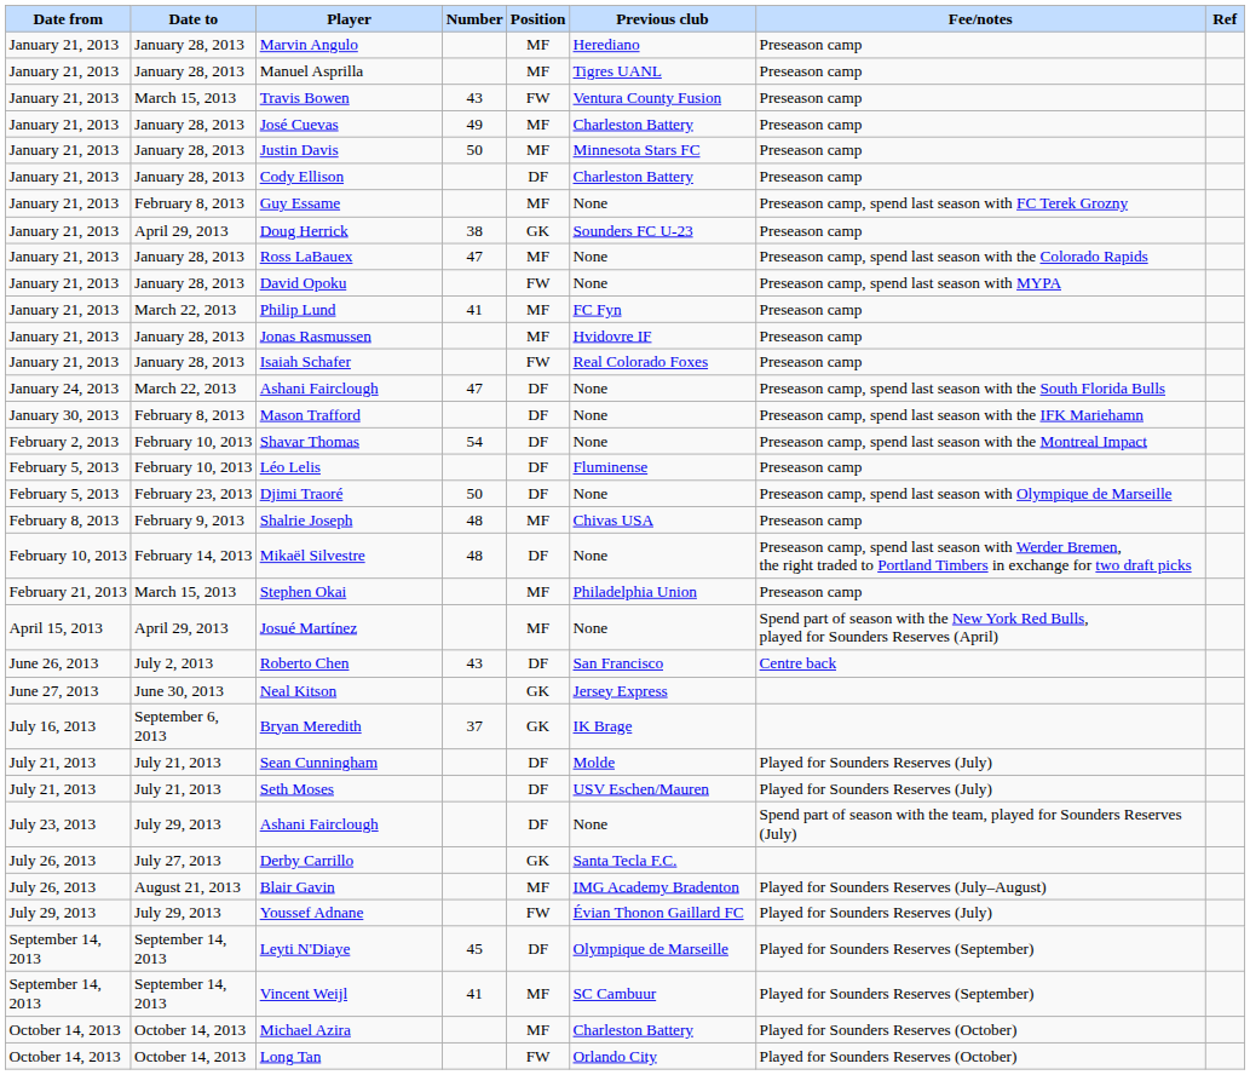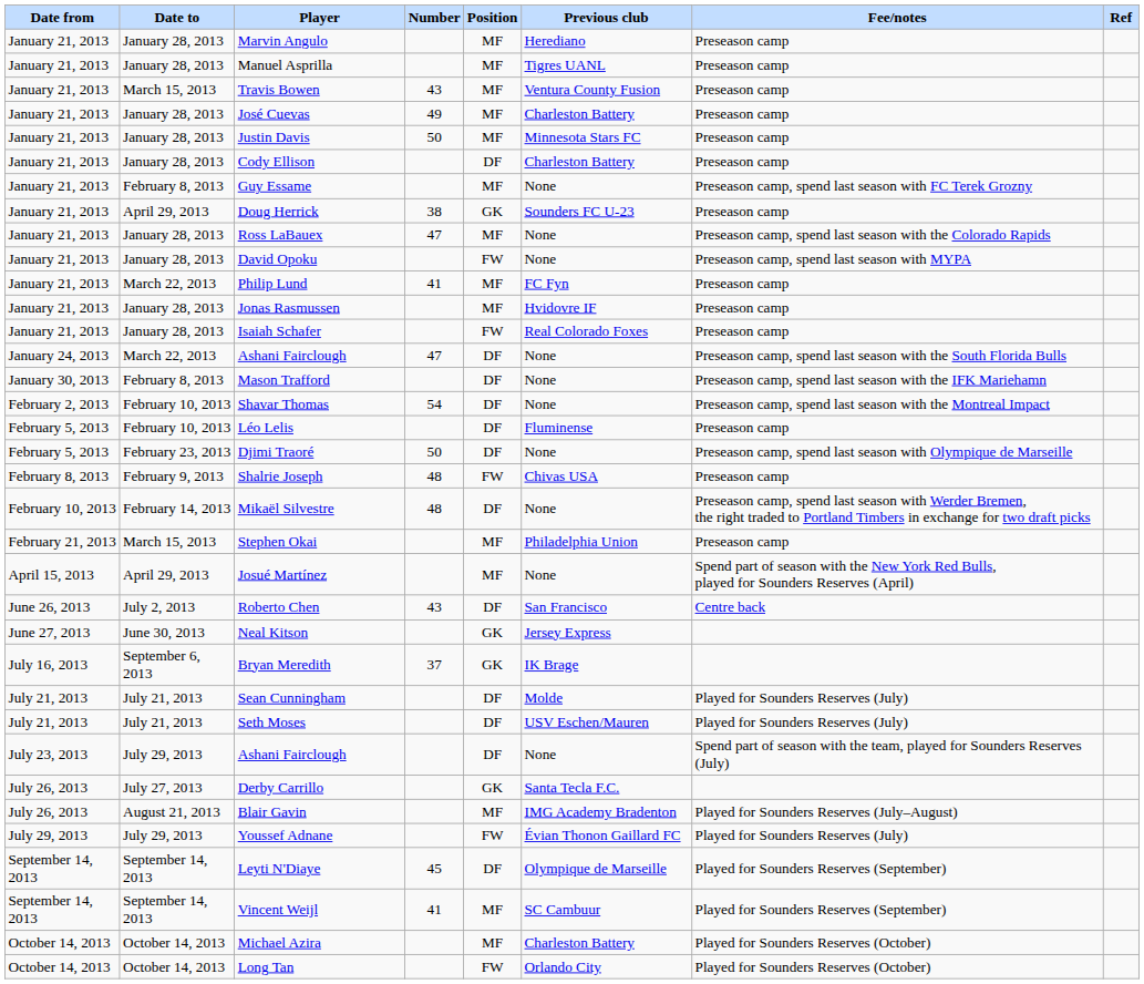Travis Bowen | Position: FW -> MF
Shalrie Joseph | Position: MF -> FW
